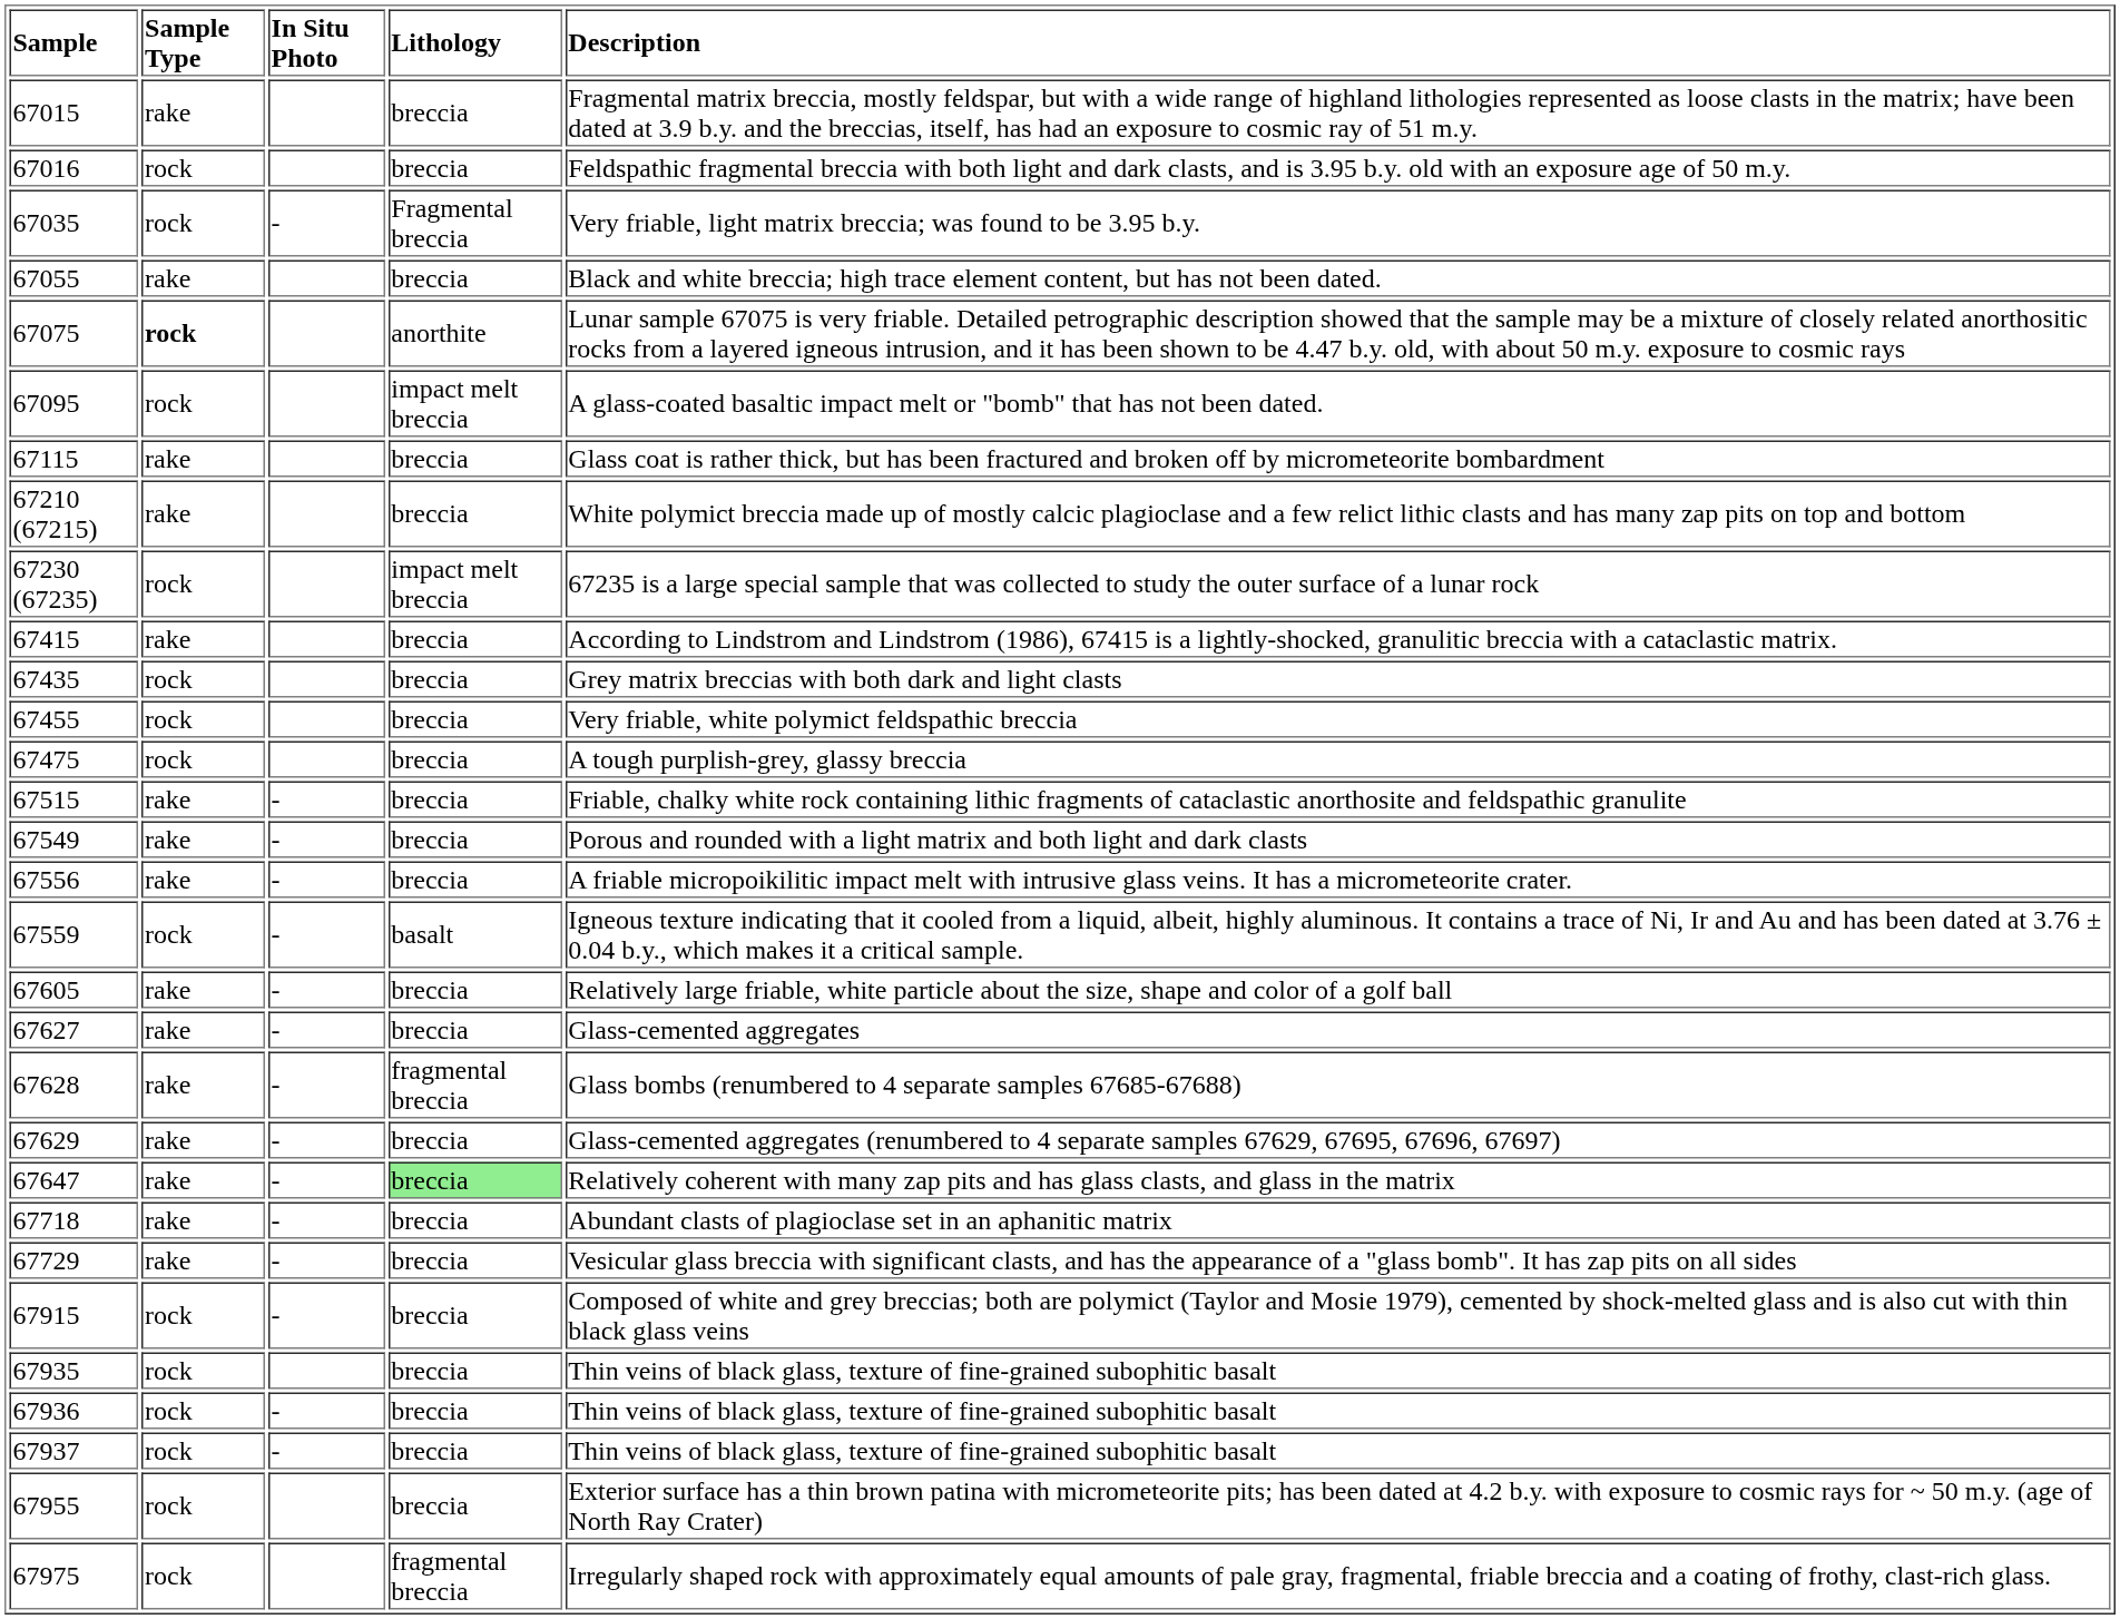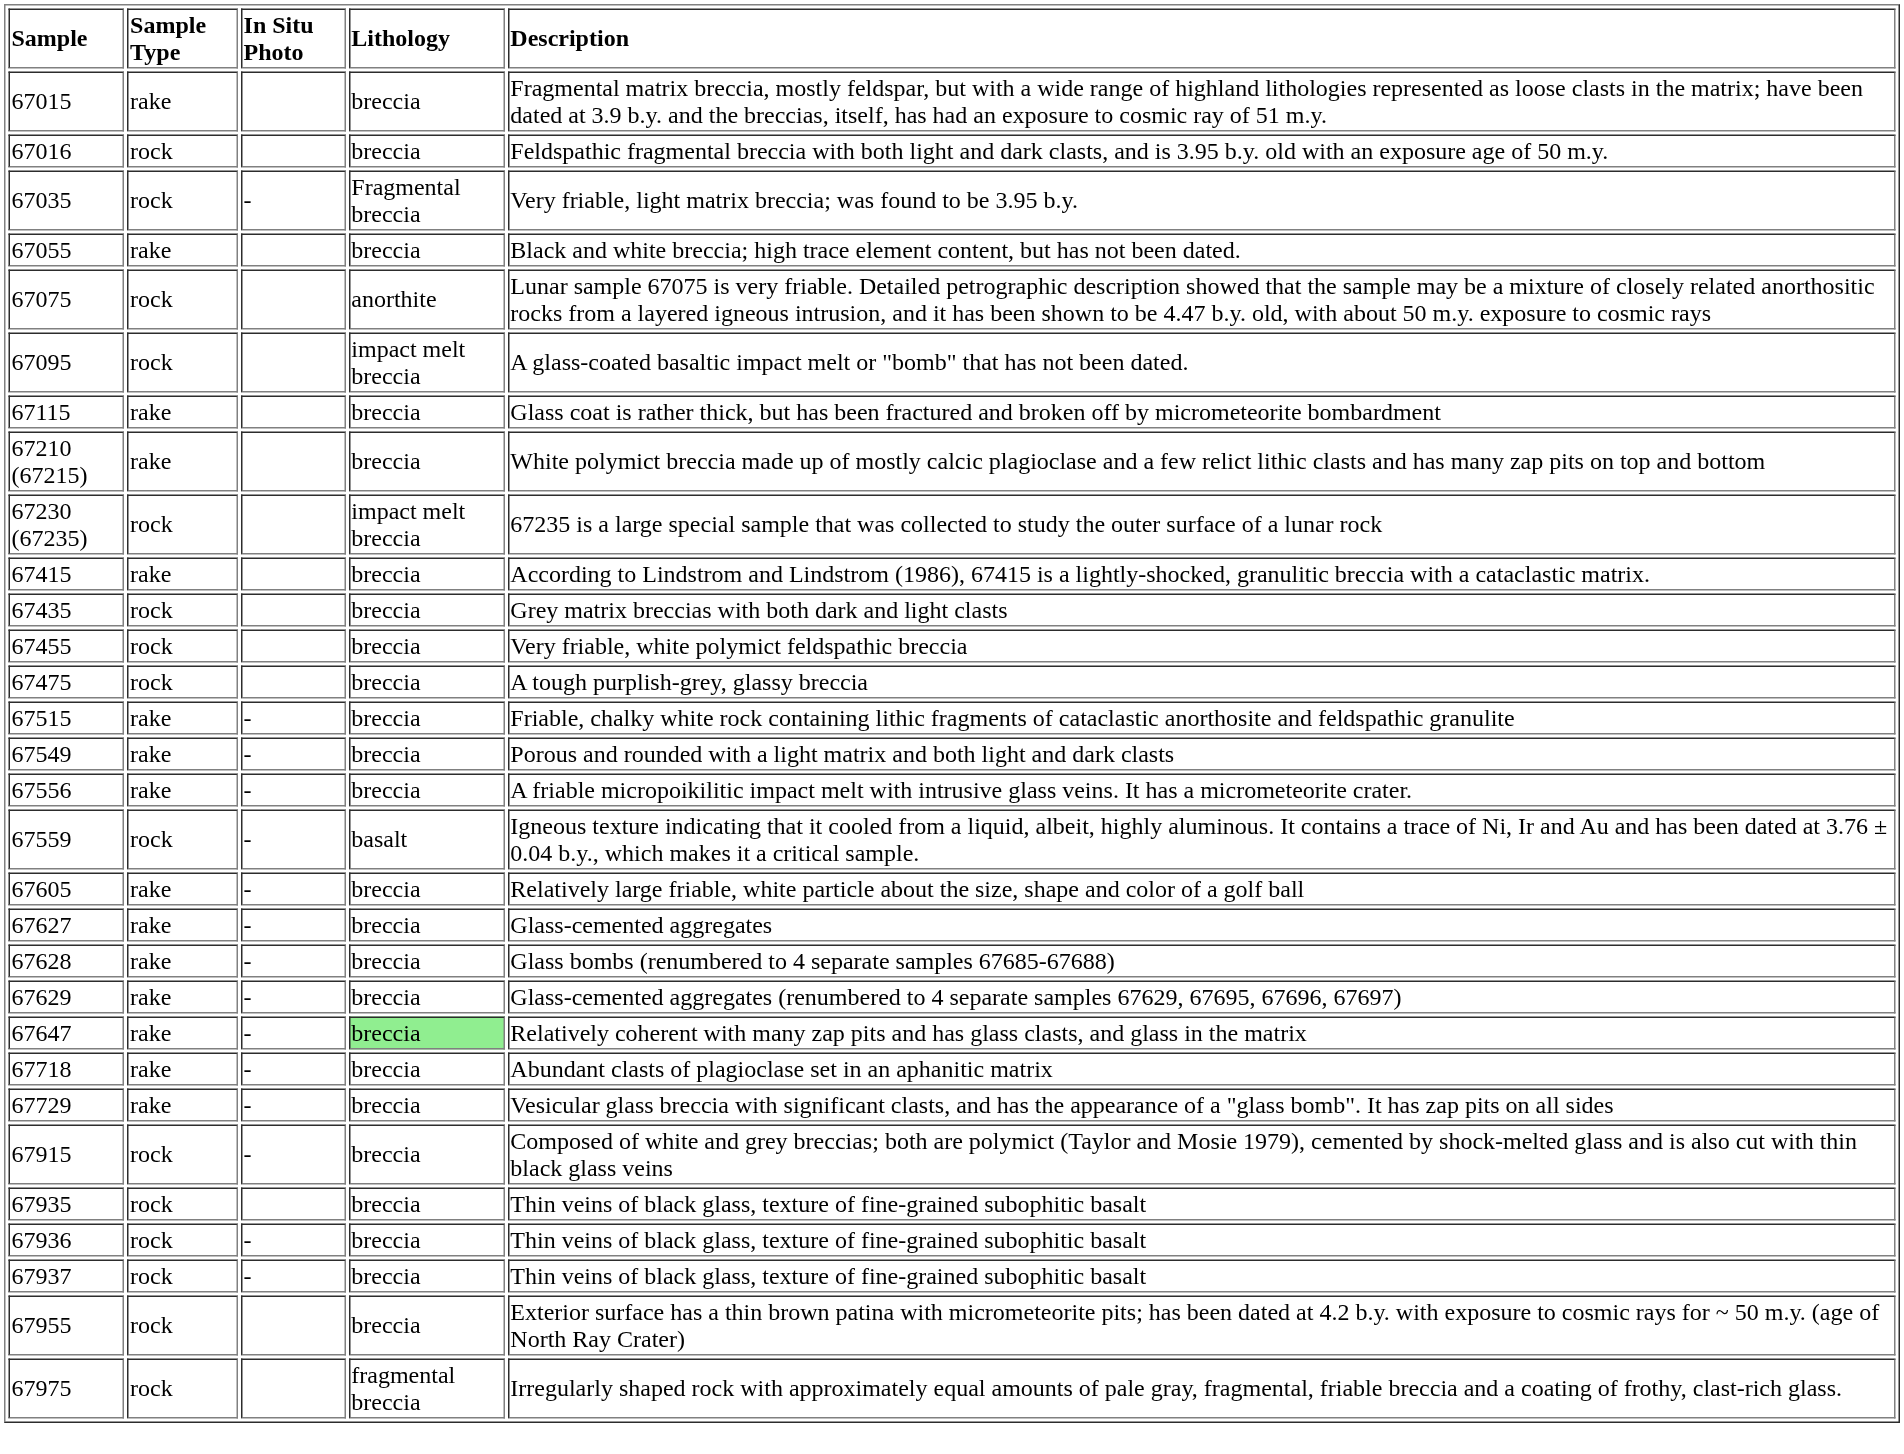67075 | Sample Type: bold -> normal
67628 | Lithology: fragmental breccia -> breccia
